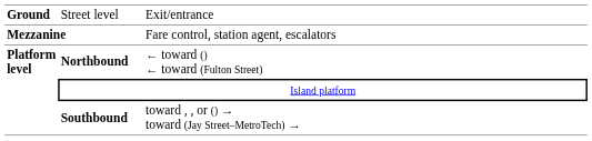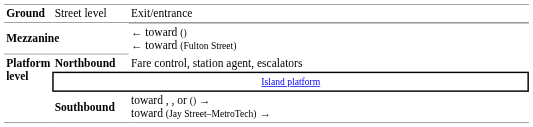Mezzanine | column 3: Fare control, station agent, escalators -> ← toward () ← toward (Fulton Street)
Northbound | column 3: ← toward () ← toward (Fulton Street) -> Fare control, station agent, escalators
